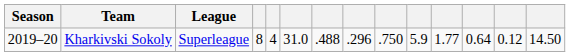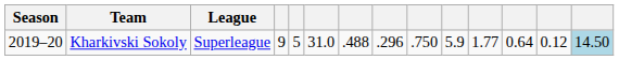Kharkivski Sokoly | column 4: 8 -> 9
Kharkivski Sokoly | column 5: 4 -> 5
Kharkivski Sokoly | column 14: no background -> lightblue background
